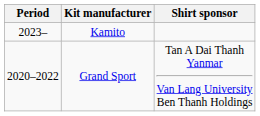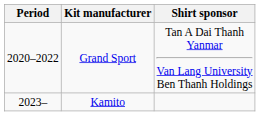rows swapped: Grand Sport <-> Kamito
